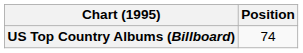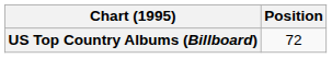US Top Country Albums (Billboard) | Position: 74 -> 72
